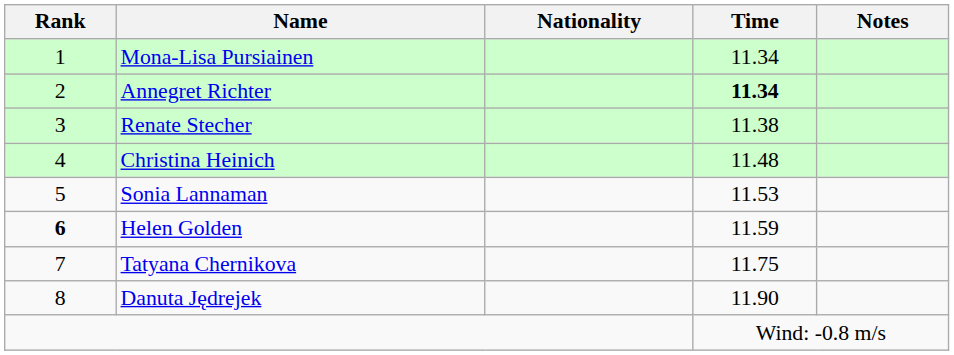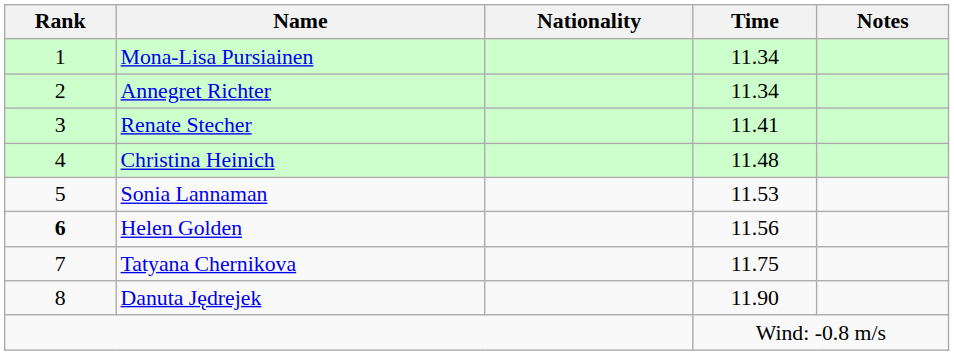Annegret Richter | Time: bold -> normal
Renate Stecher | Time: 11.38 -> 11.41
Helen Golden | Time: 11.59 -> 11.56
